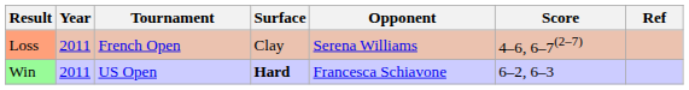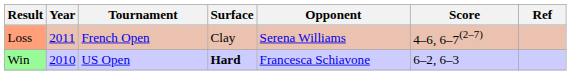Win | Year: 2011 -> 2010
